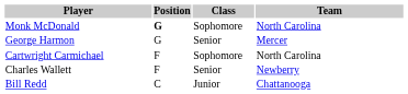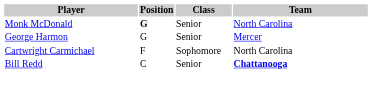Monk McDonald | Class: Sophomore -> Senior
- row: Charles Wallett | F | Senior | Newberry
Bill Redd | Class: Junior -> Senior
Bill Redd | Team: normal -> bold
